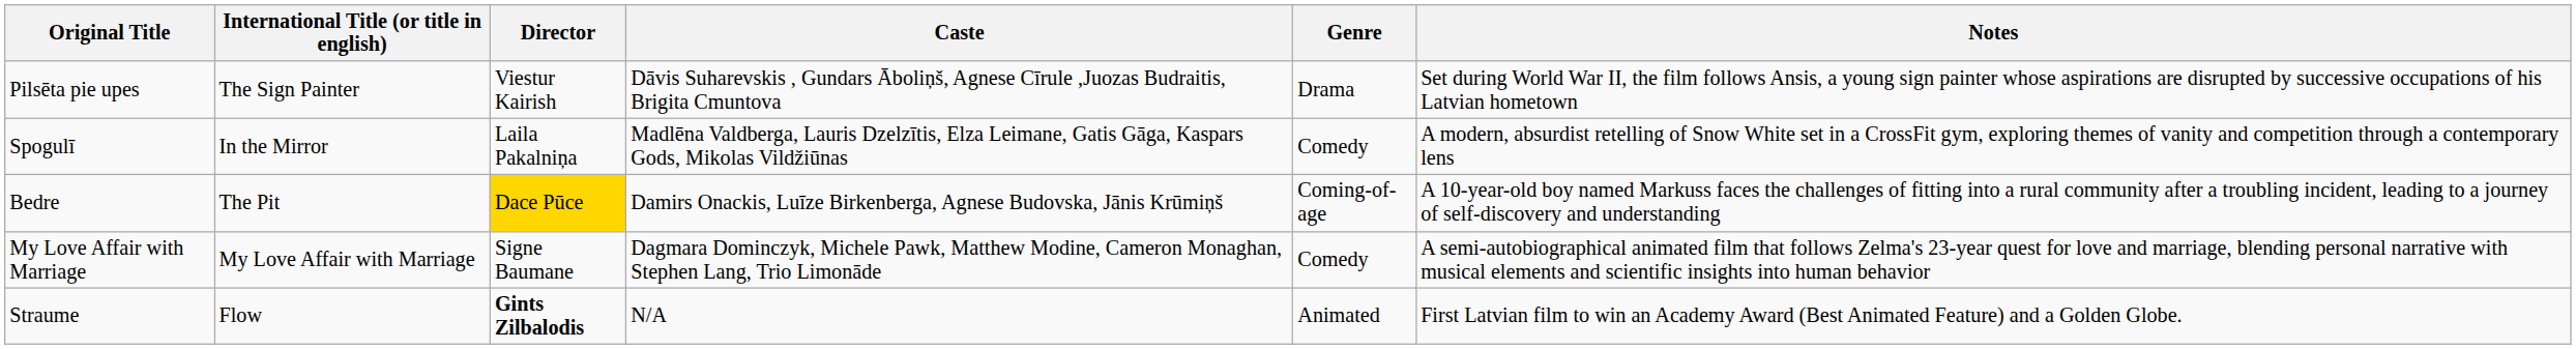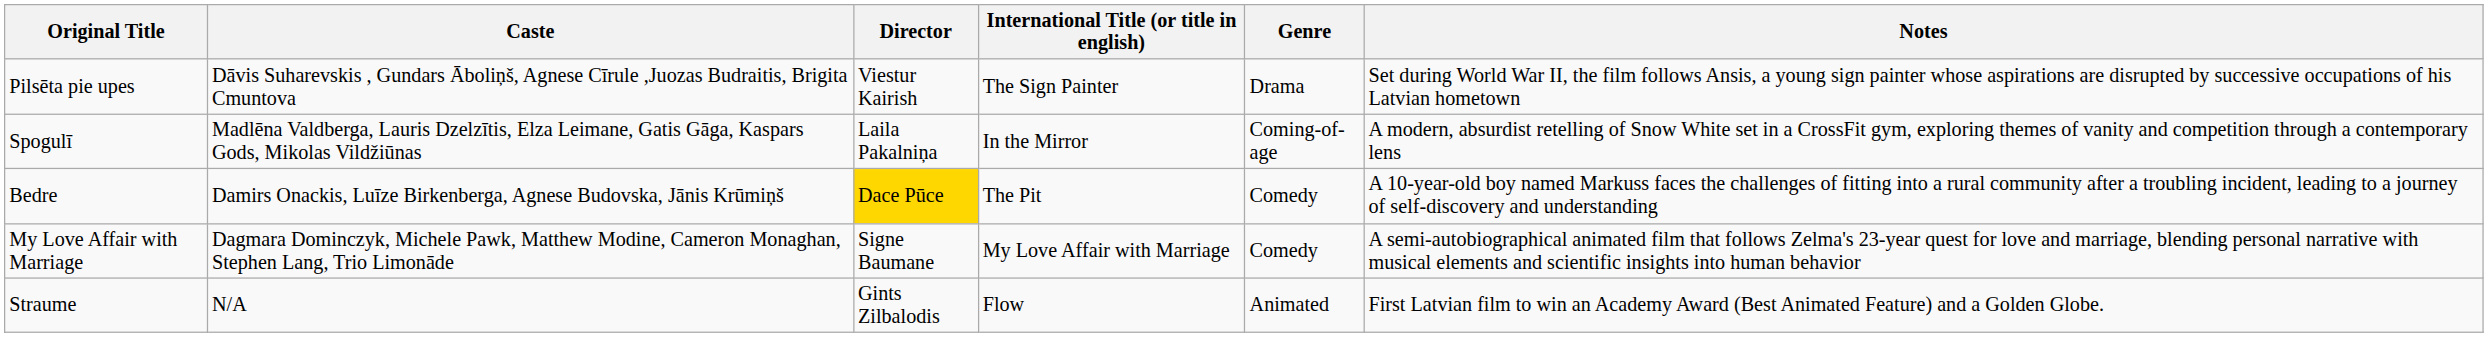columns swapped: International Title (or title in english) <-> Caste
Spogulī | Genre: Comedy -> Coming-of-age
Bedre | Genre: Coming-of-age -> Comedy
Straume | Director: bold -> normal
